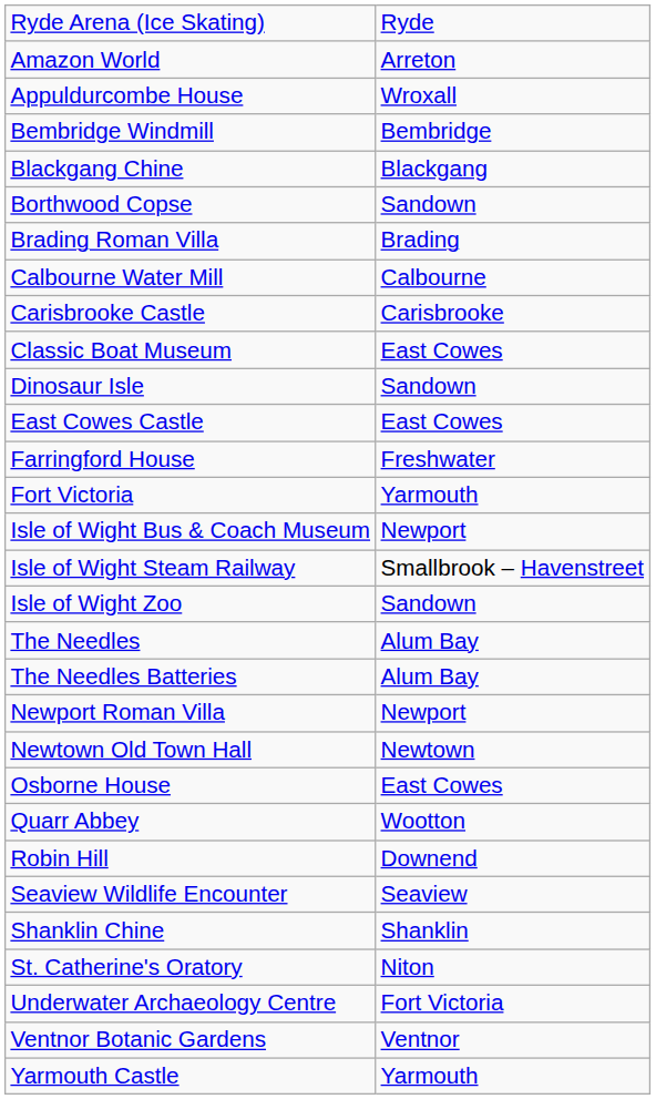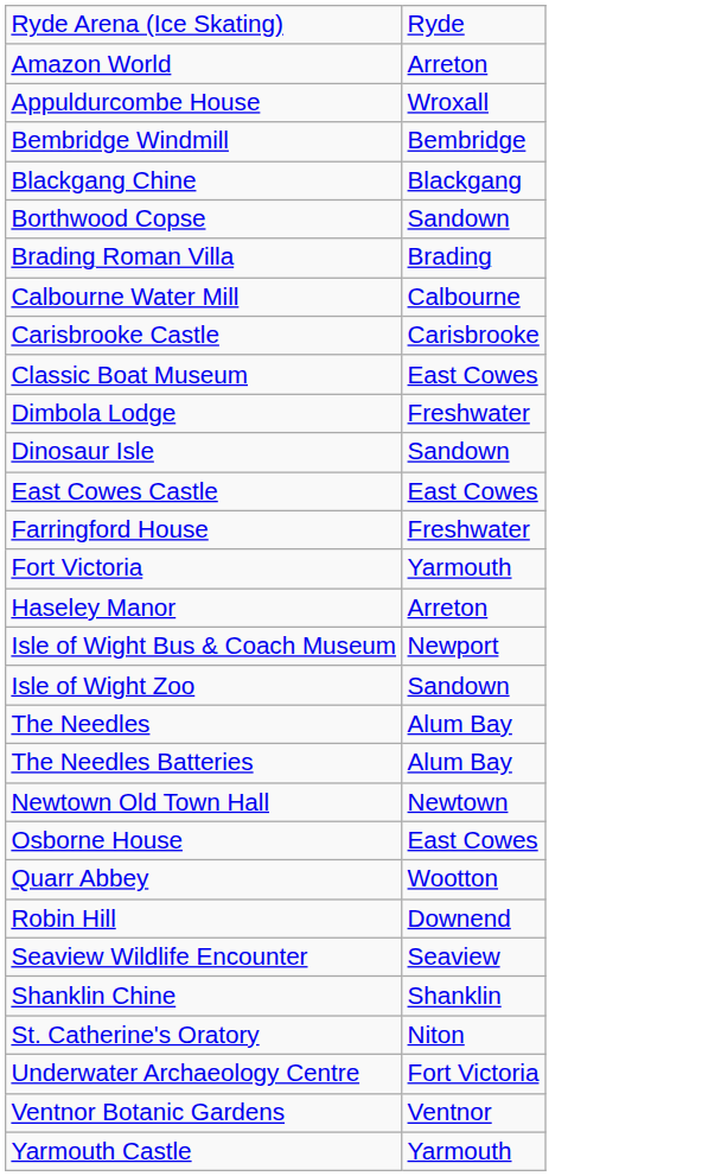+ row: Dimbola Lodge | Freshwater
+ row: Haseley Manor | Arreton
- row: Isle of Wight Steam Railway | Smallbrook – Havenstreet
- row: Newport Roman Villa | Newport
